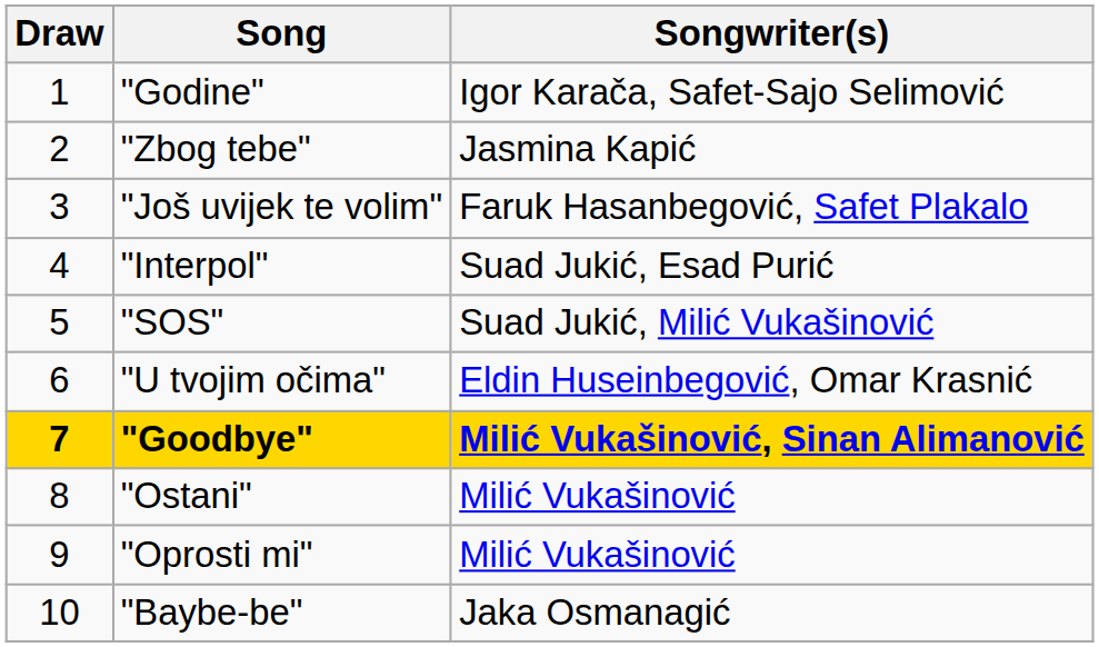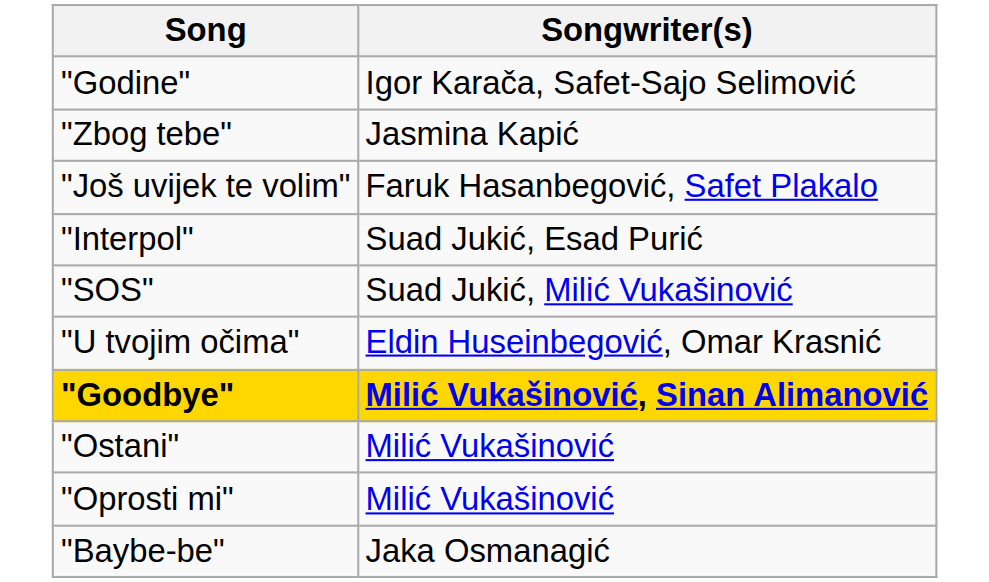- column: Draw | 1 | 2 | 3 | 4 | 5 | 6 | 7 | 8 | 9 | 10
